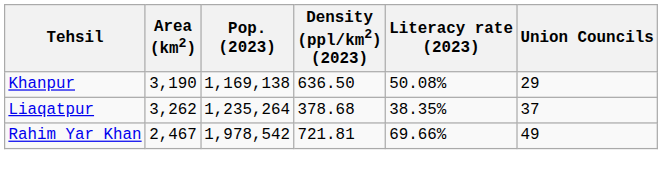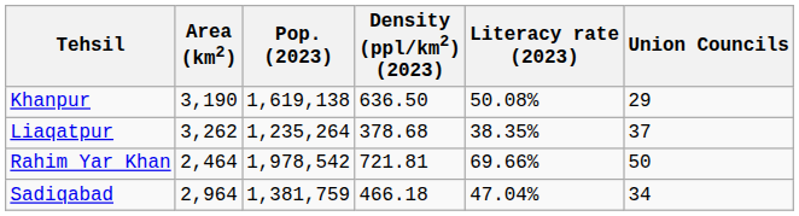Khanpur | Pop. (2023): 1,169,138 -> 1,619,138
Rahim Yar Khan | Area (km2): 2,467 -> 2,464
Rahim Yar Khan | Union Councils: 49 -> 50
+ row: Sadiqabad | 2,964 | 1,381,759 | 466.18 | 47.04% | 34
